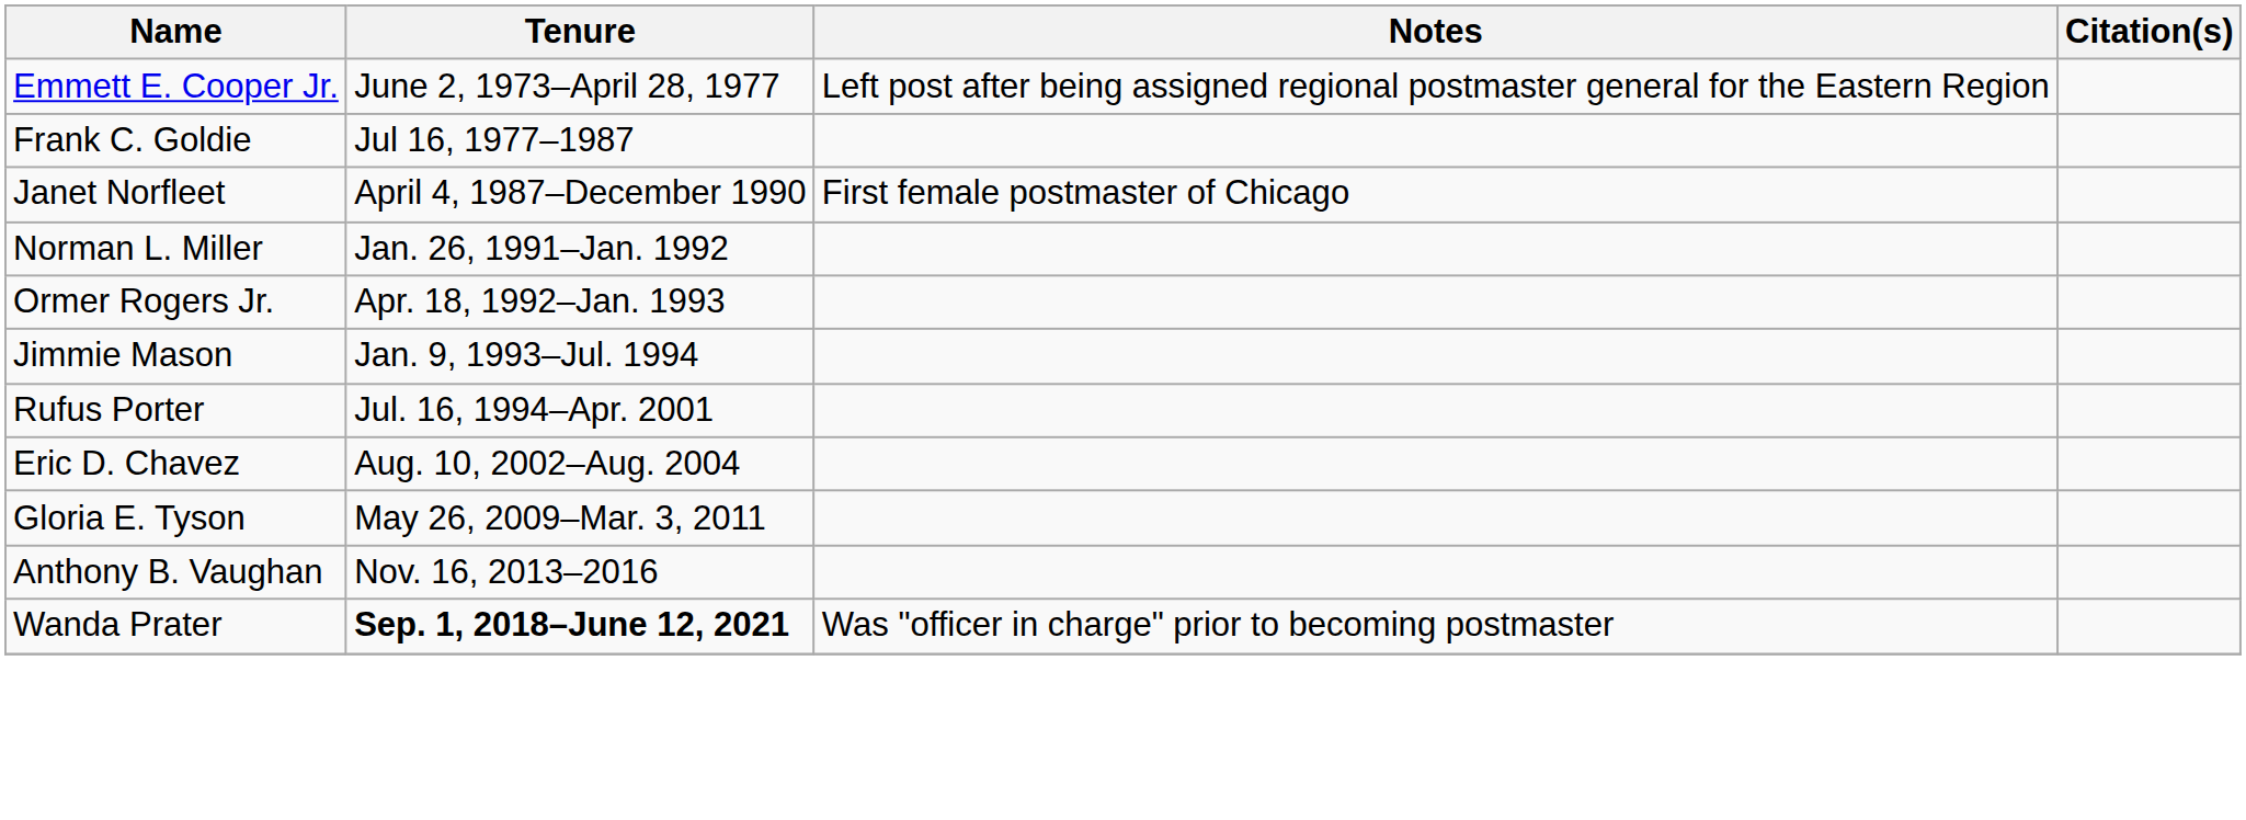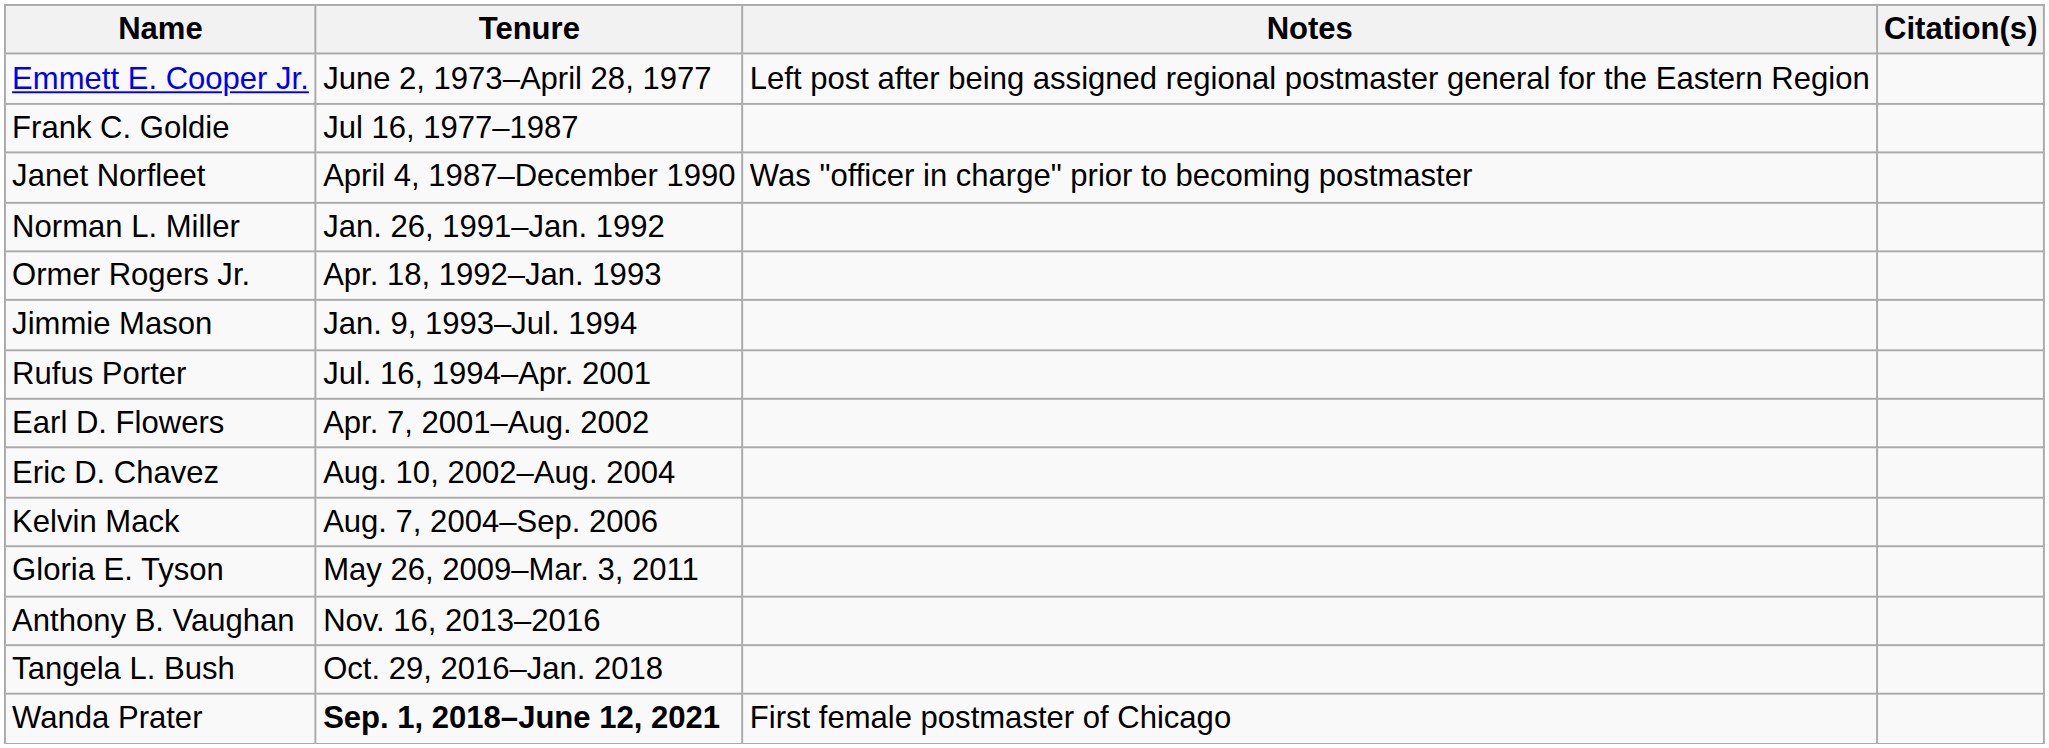Janet Norfleet | Notes: First female postmaster of Chicago -> Was "officer in charge" prior to becoming postmaster
+ row: Earl D. Flowers | Apr. 7, 2001–Aug. 2002
+ row: Kelvin Mack | Aug. 7, 2004–Sep. 2006
+ row: Tangela L. Bush | Oct. 29, 2016–Jan. 2018
Wanda Prater | Notes: Was "officer in charge" prior to becoming postmaster -> First female postmaster of Chicago
